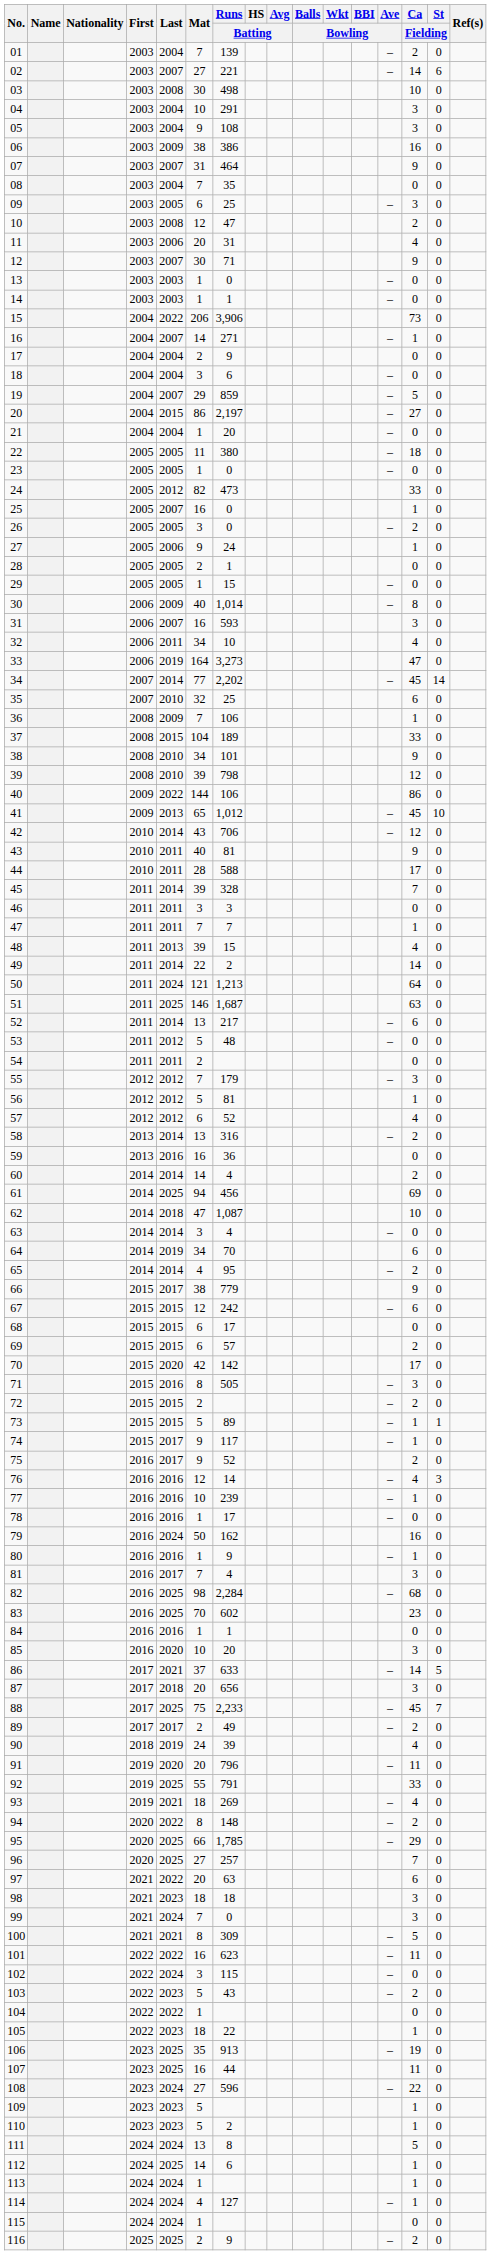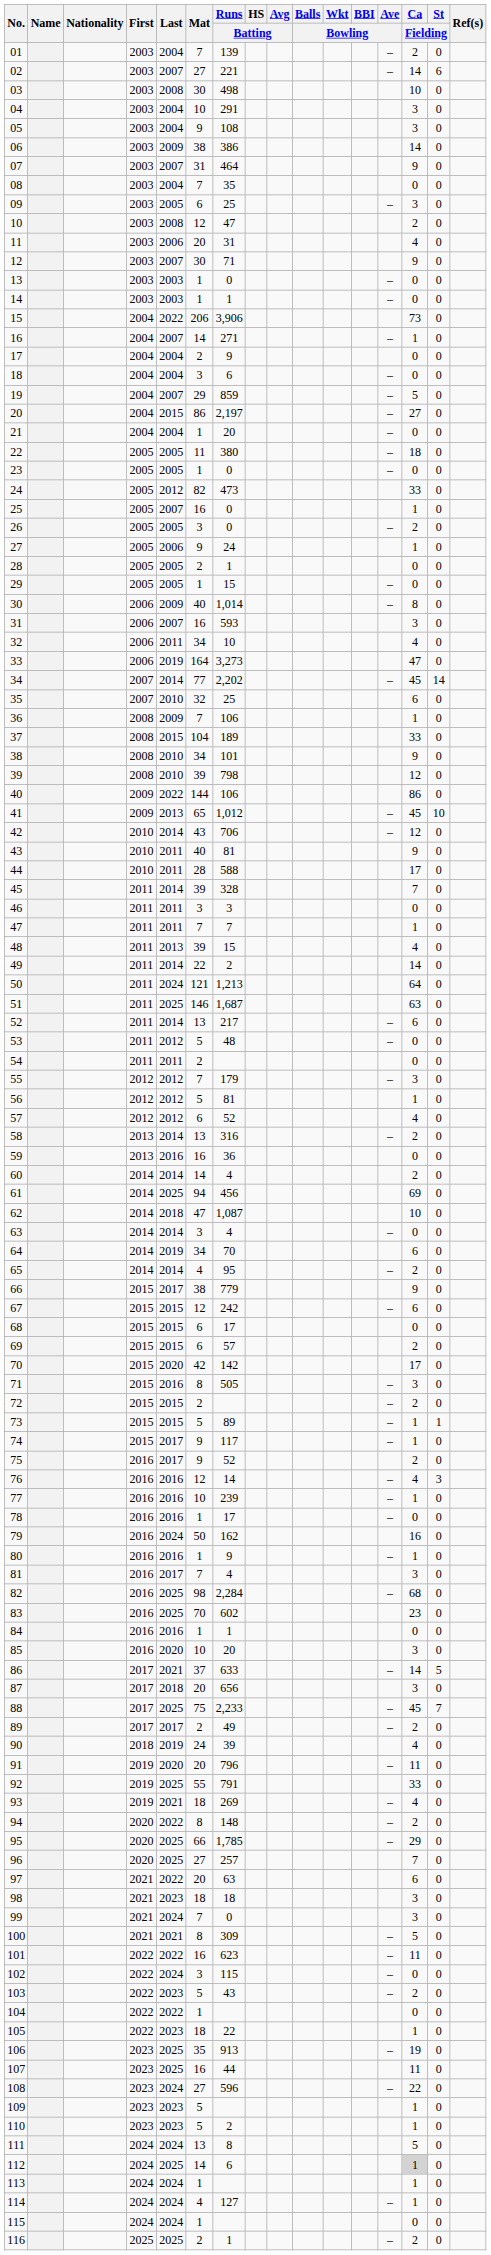06 | Ca / Fielding: 16 -> 14
112 | Ca / Fielding: no background -> lightgrey background
116 | Runs / Batting: 9 -> 1
